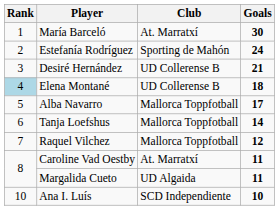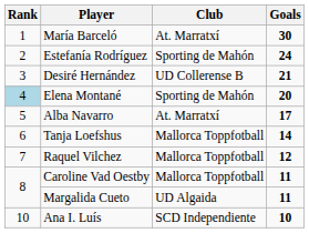Elena Montané | Club: UD Collerense B -> Sporting de Mahón
Elena Montané | Goals: 18 -> 20
Alba Navarro | Club: Mallorca Toppfotball -> At. Marratxí
Caroline Vad Oestby | Club: At. Marratxí -> Mallorca Toppfotball
